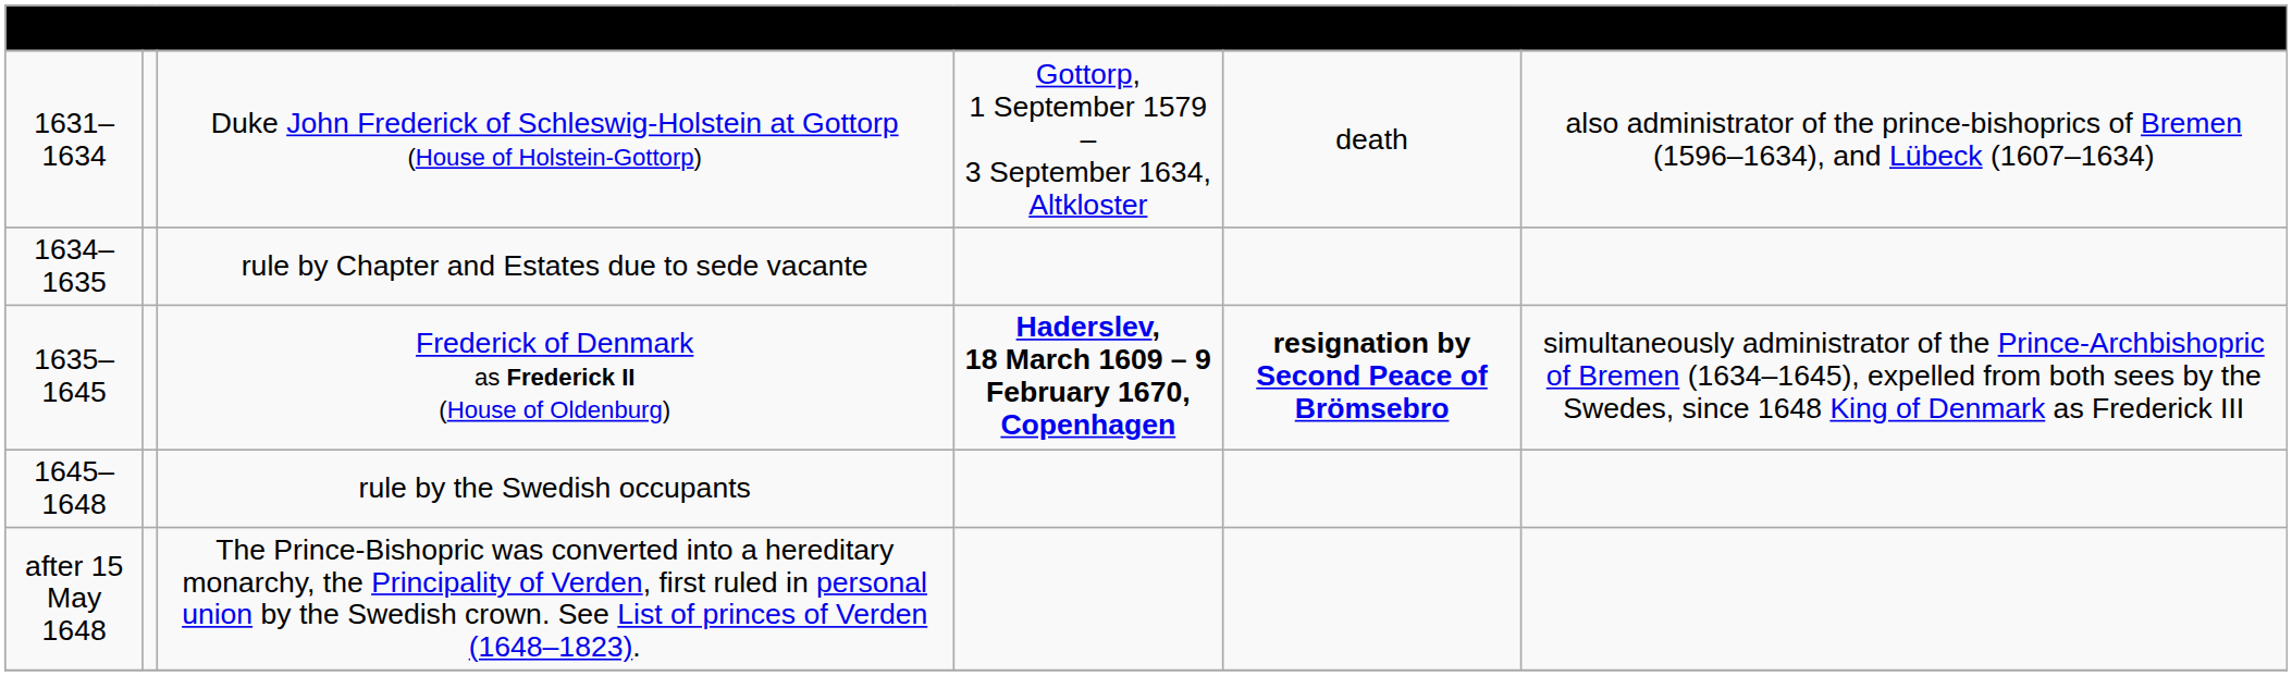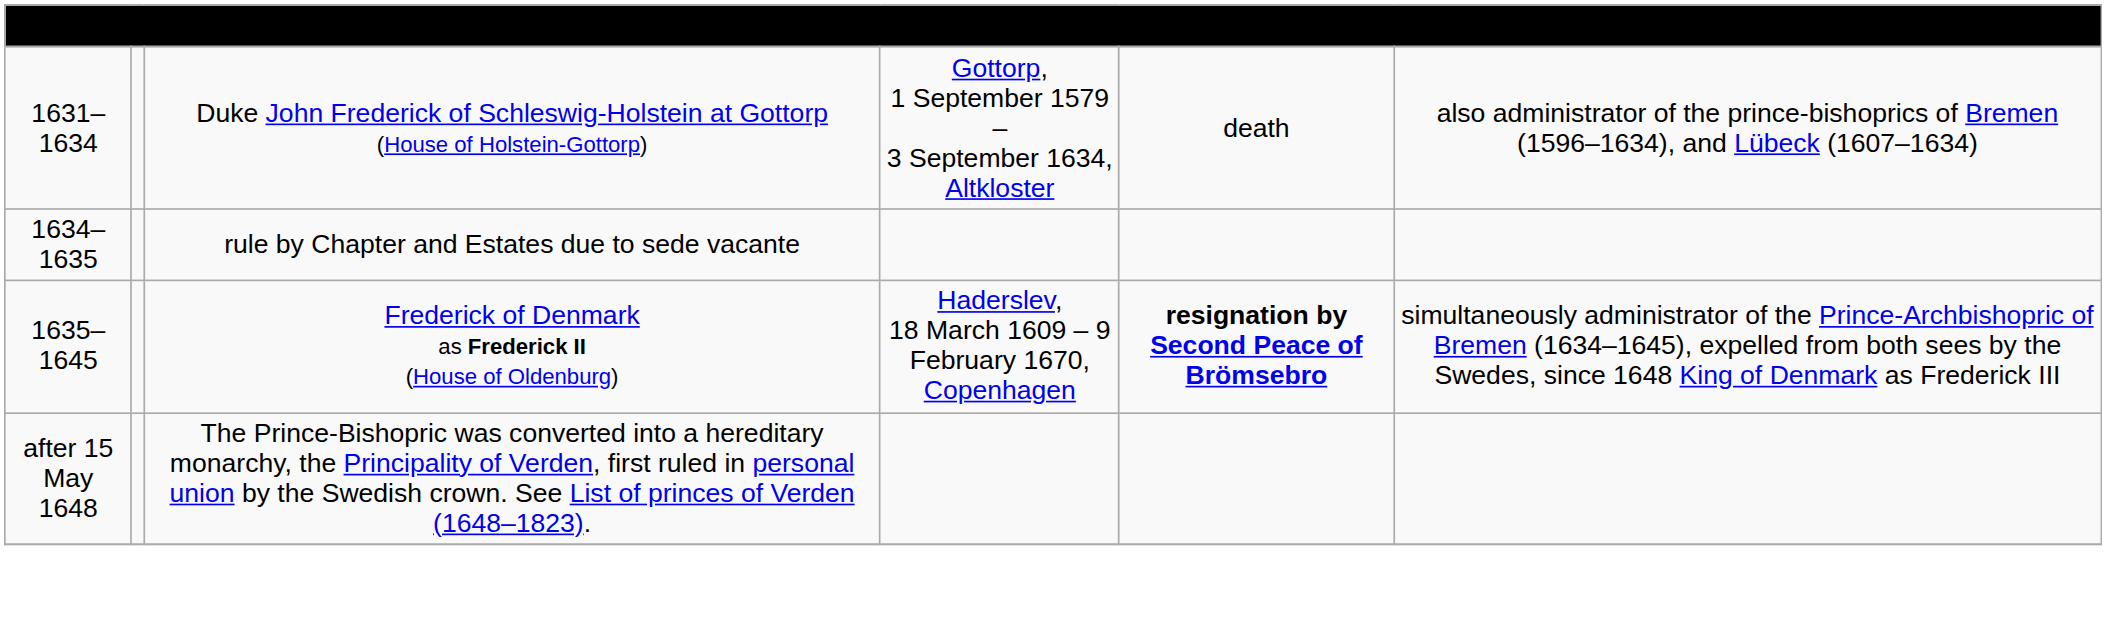Frederick of Denmark as Frederick II (House of Oldenburg) | column 4: bold -> normal
- row: 1645–1648 | rule by the Swedish occupants
